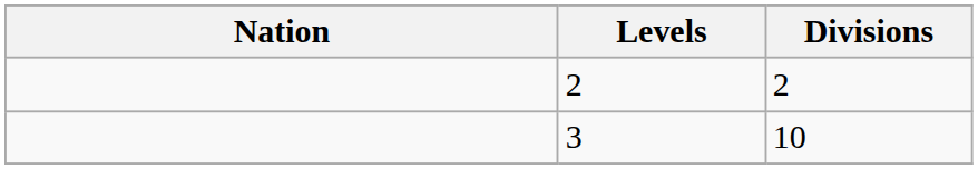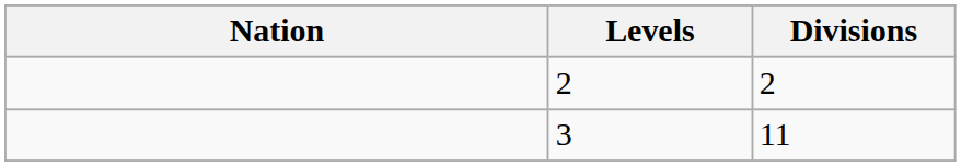3 | Divisions: 10 -> 11
